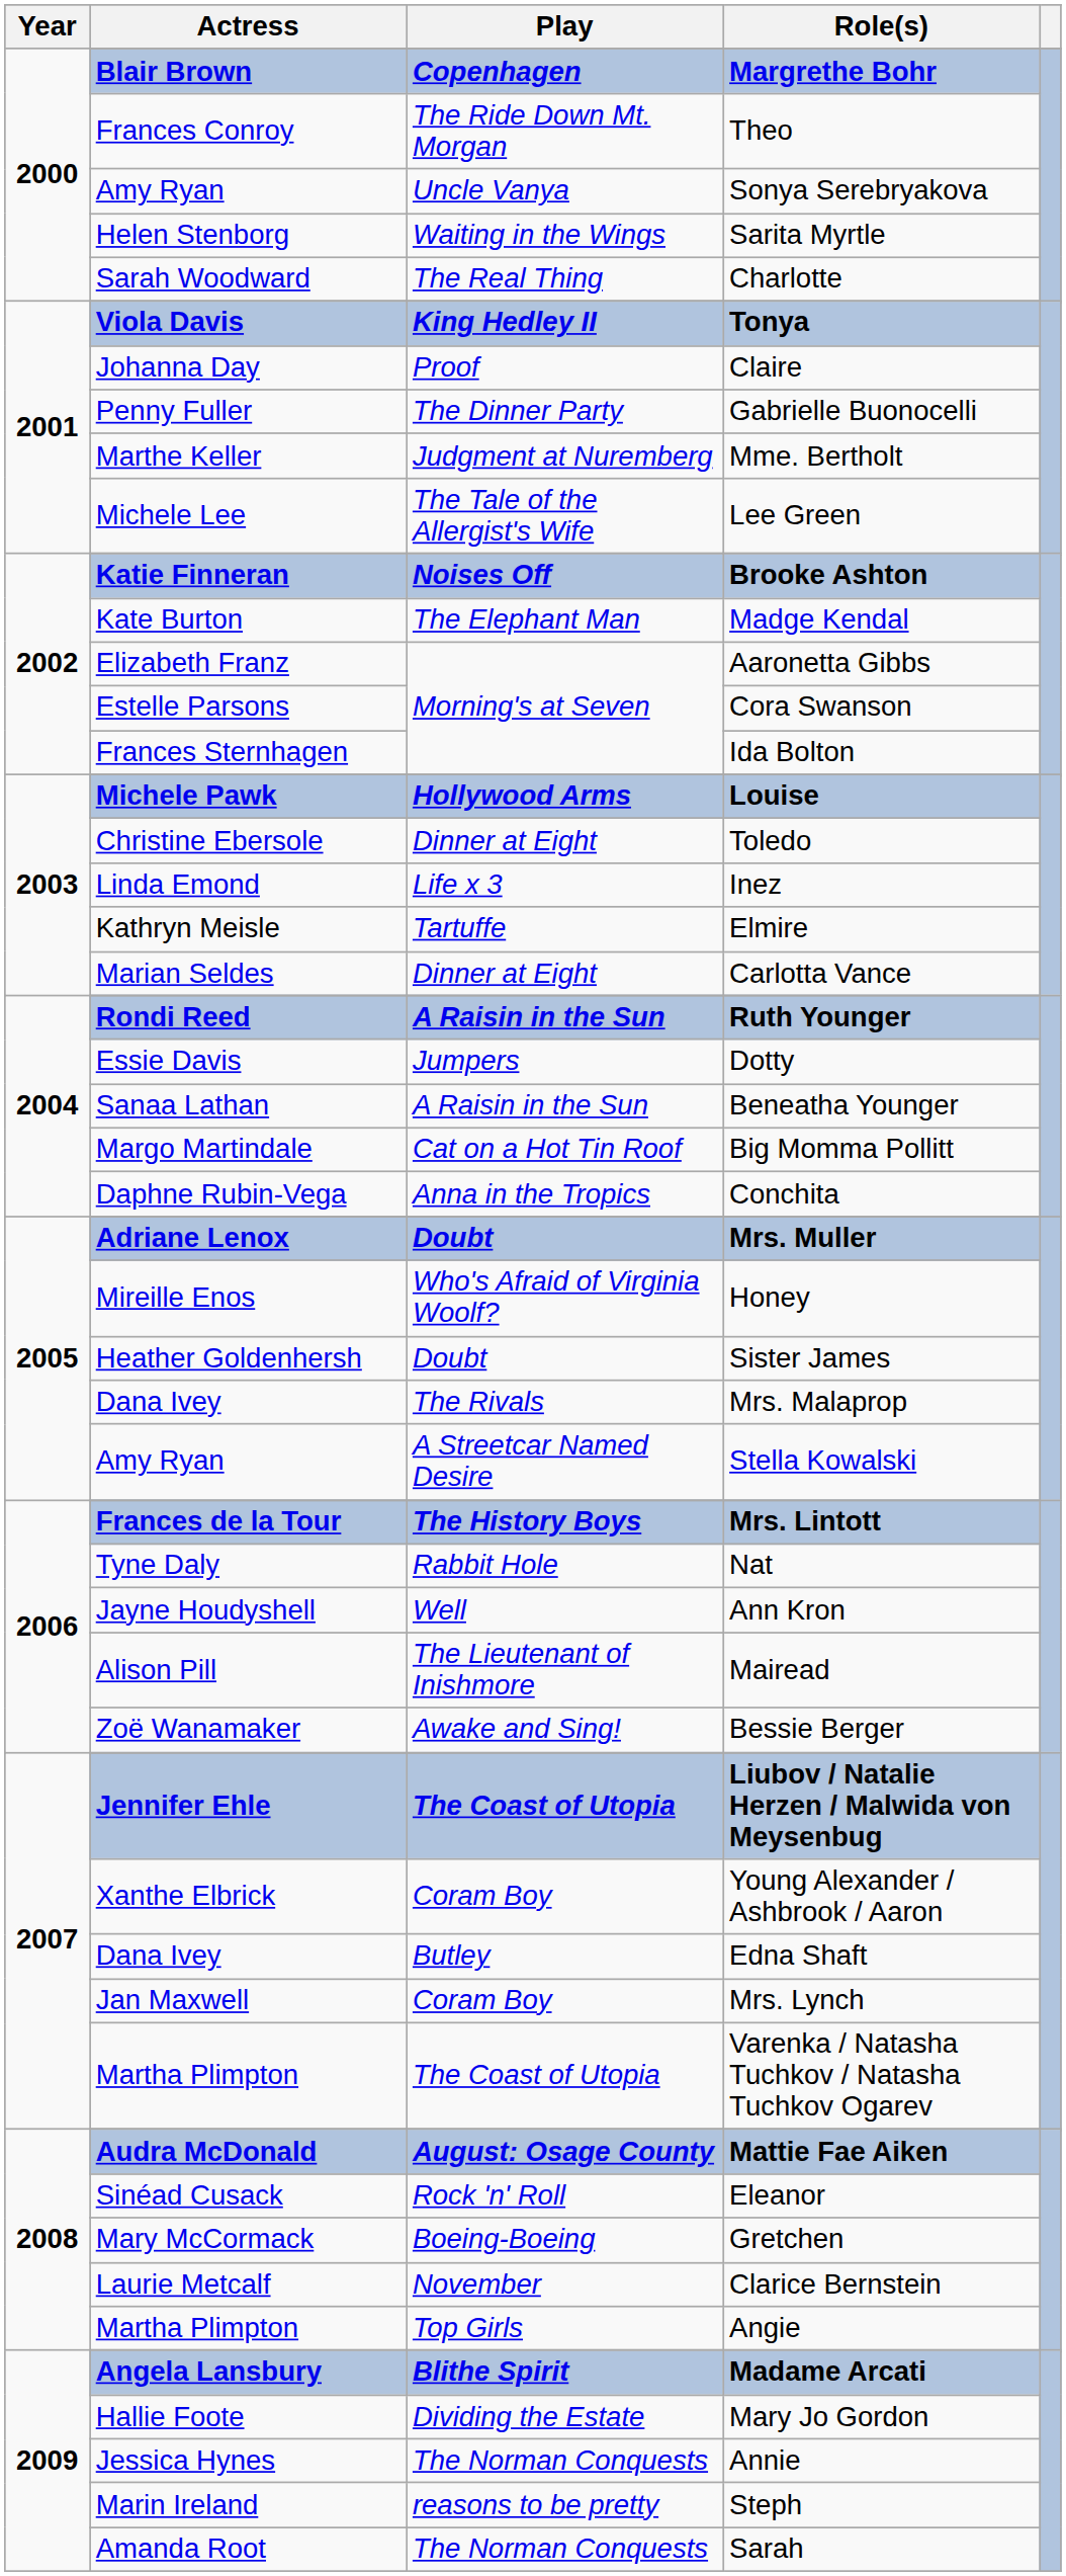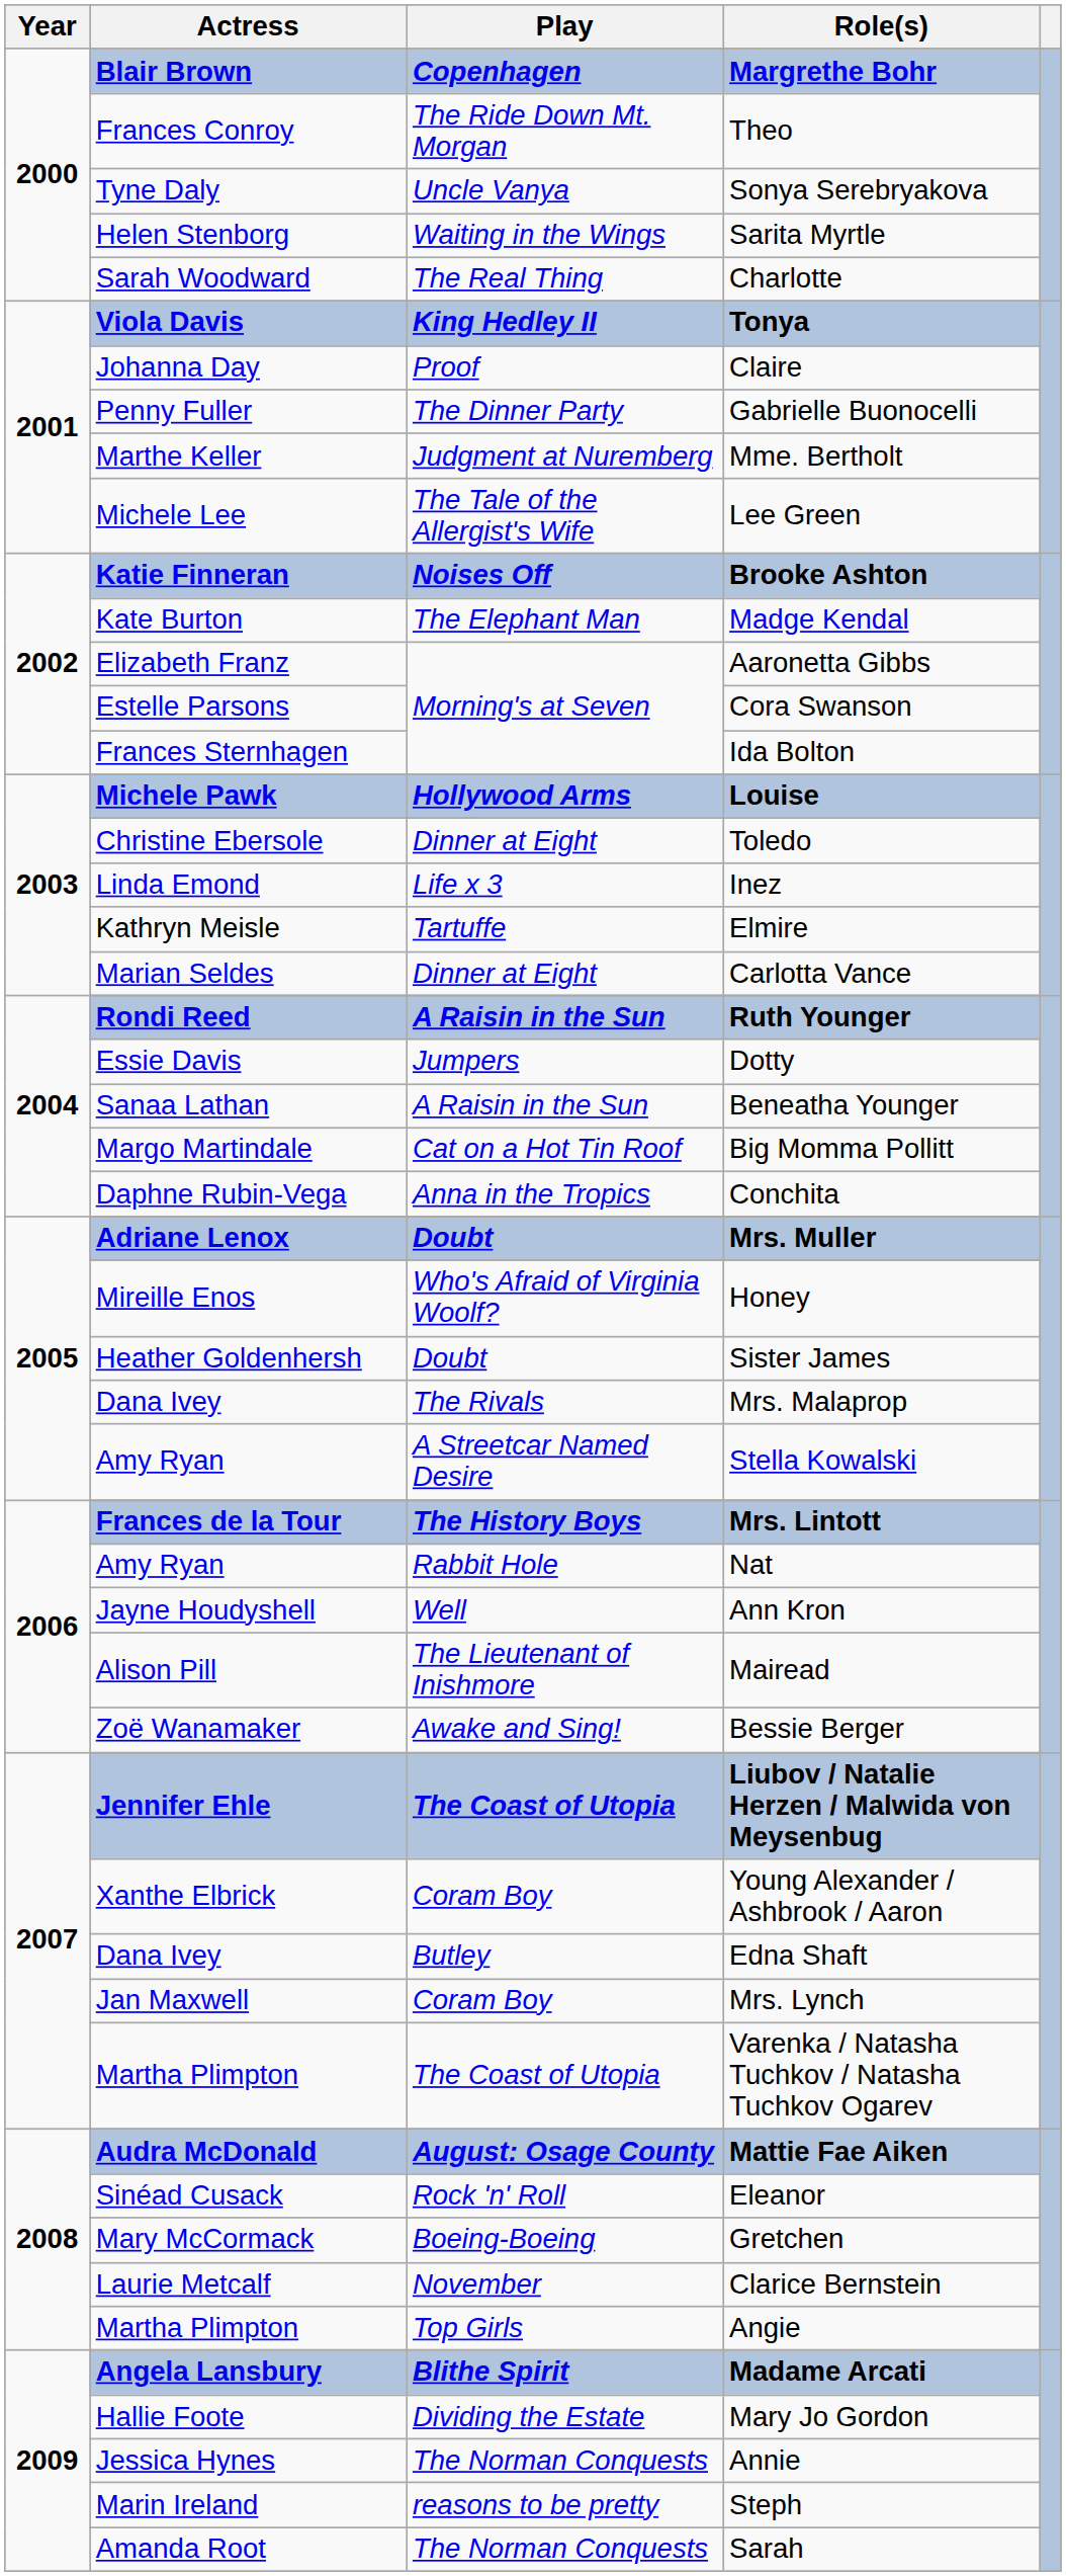Sonya Serebryakova | Actress: Amy Ryan -> Tyne Daly
Nat | Actress: Tyne Daly -> Amy Ryan
